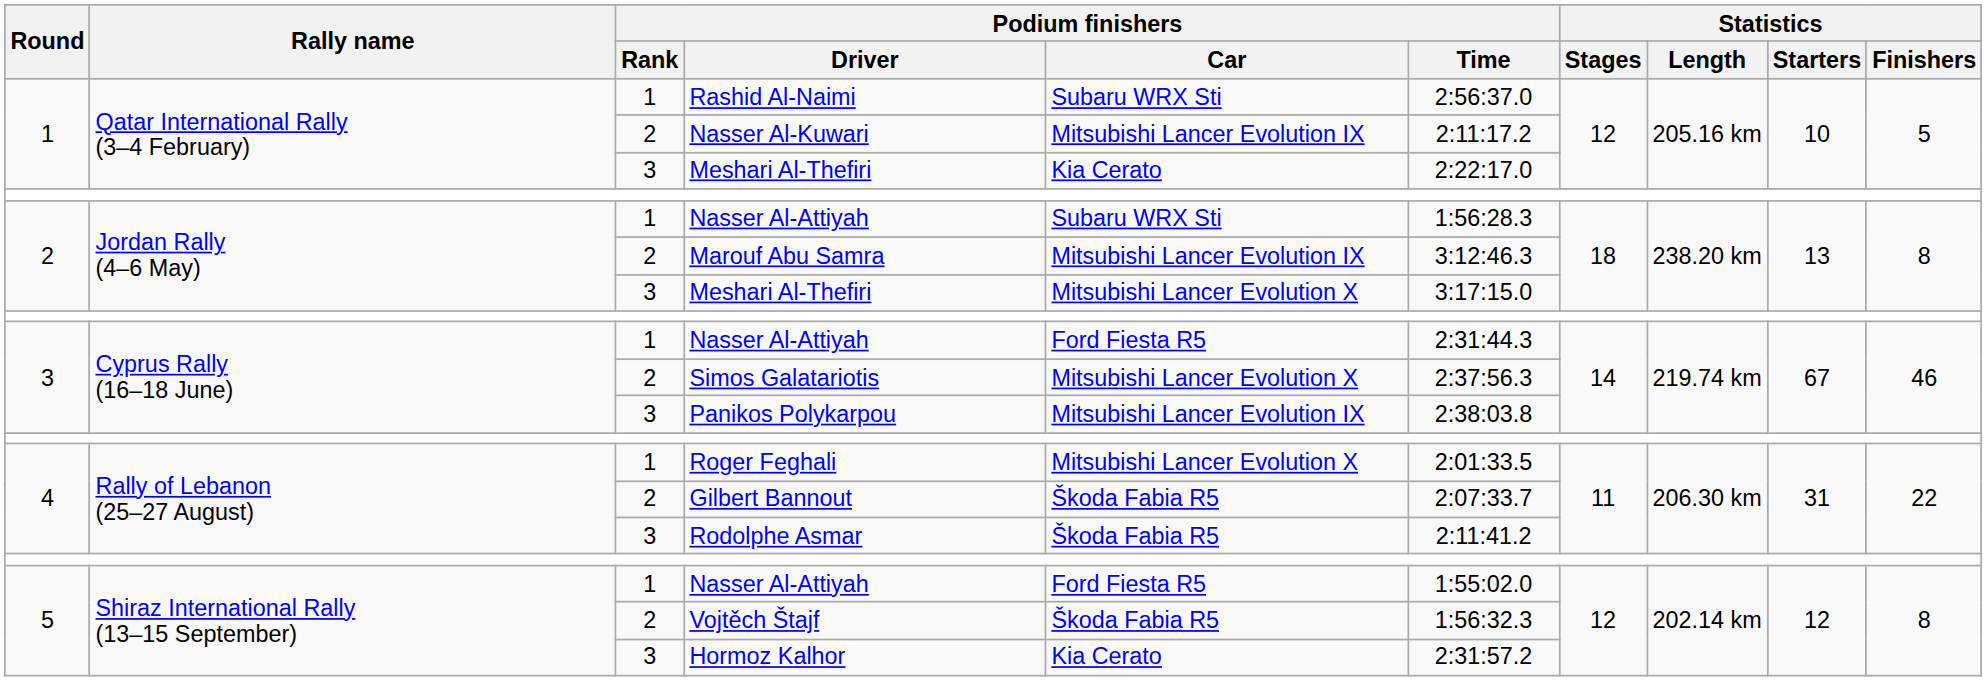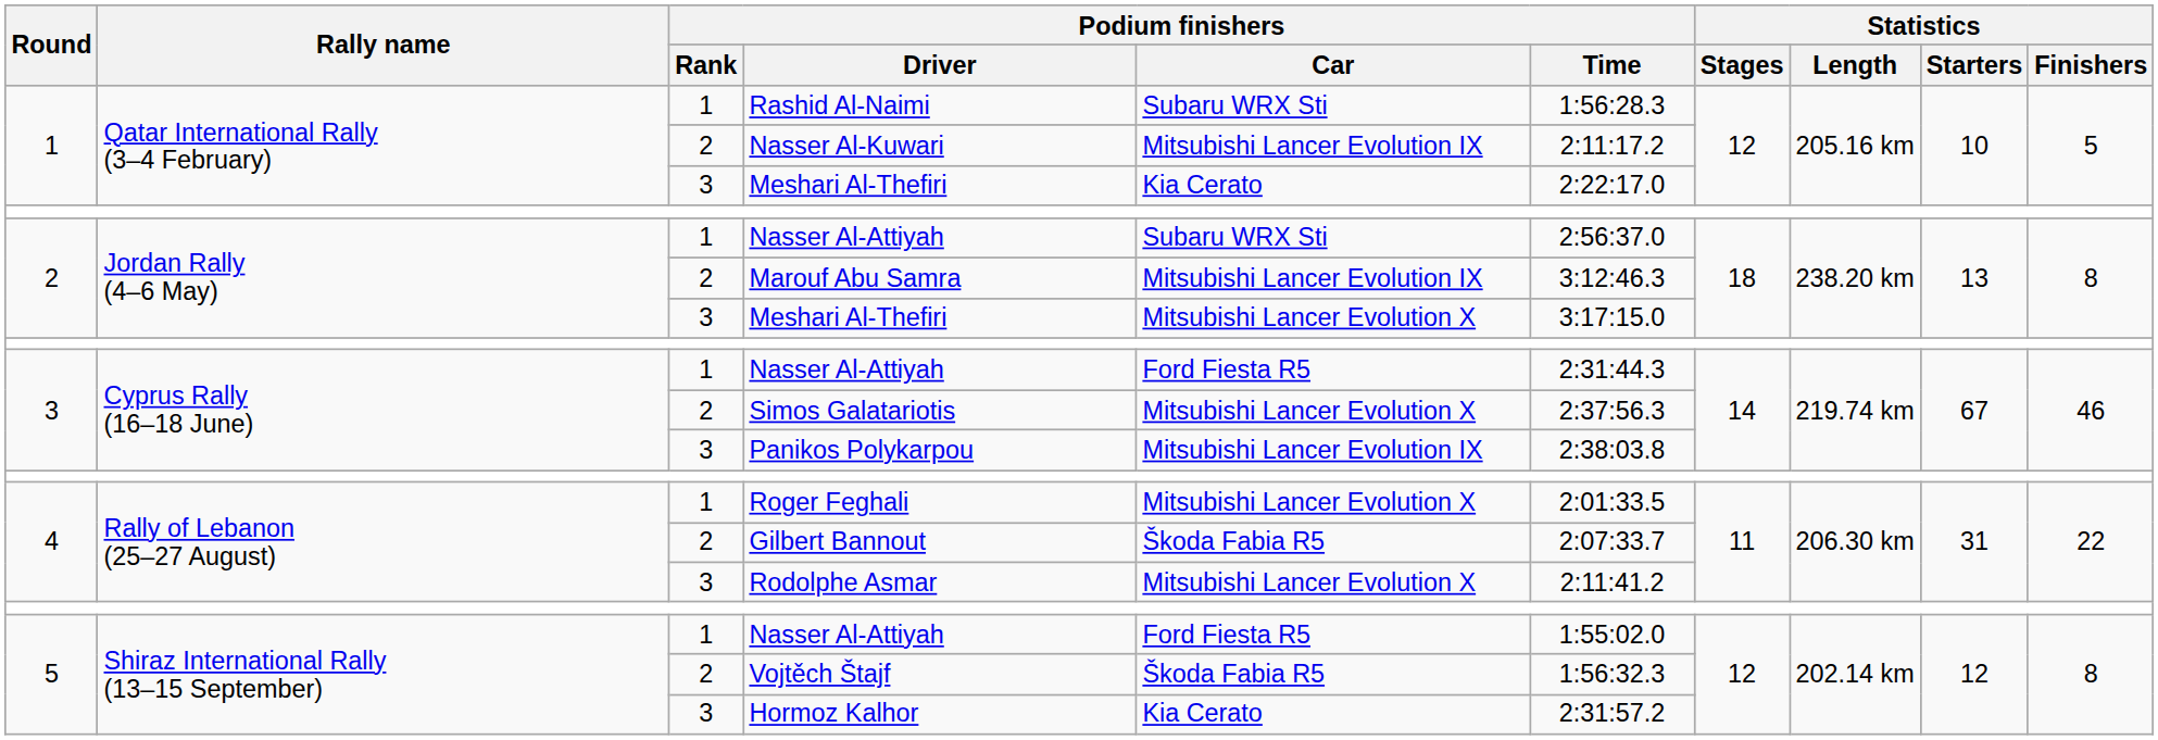Rashid Al-Naimi | Podium finishers / Time: 2:56:37.0 -> 1:56:28.3
2 / Nasser Al-Attiyah | Podium finishers / Time: 1:56:28.3 -> 2:56:37.0
Rodolphe Asmar | Podium finishers / Car: Škoda Fabia R5 -> Mitsubishi Lancer Evolution X
